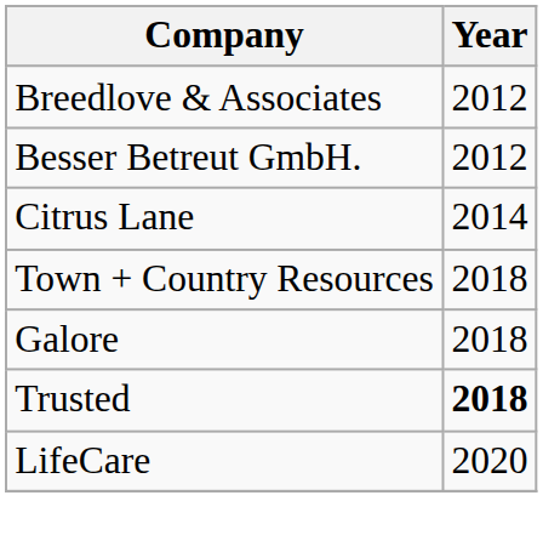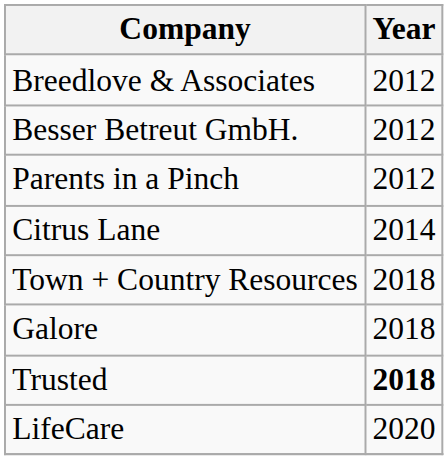+ row: Parents in a Pinch | 2012
